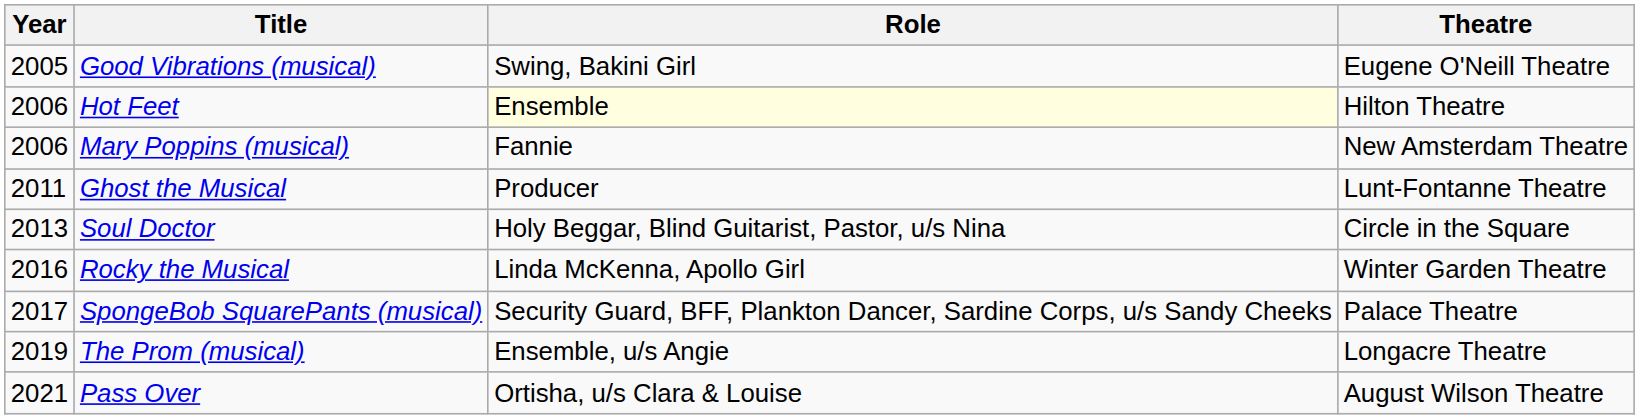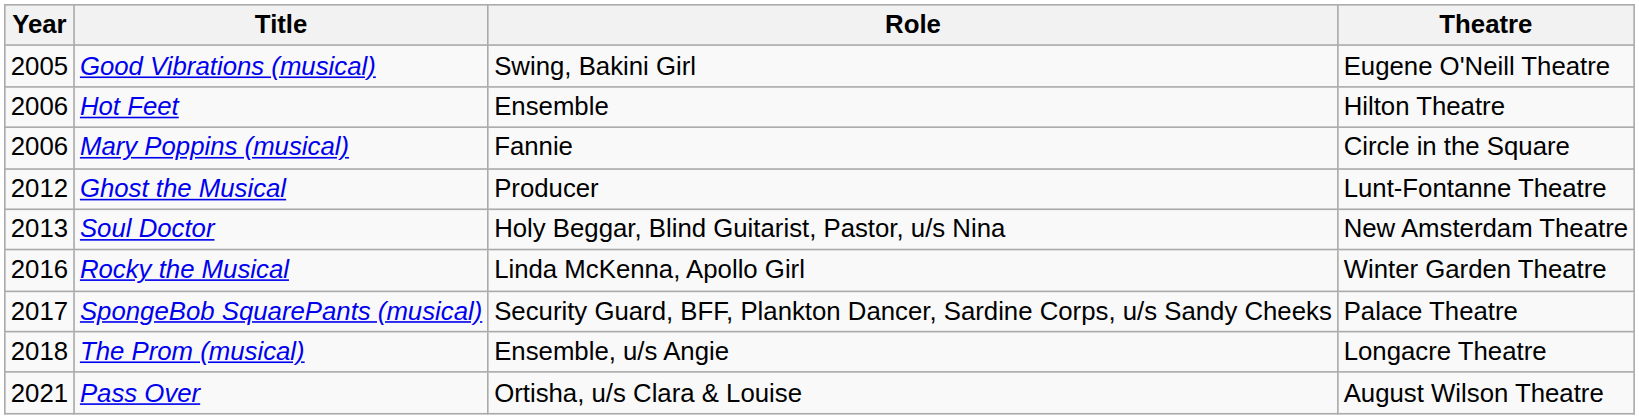Hot Feet | Role: lightyellow background -> no background
Mary Poppins (musical) | Theatre: New Amsterdam Theatre -> Circle in the Square
Ghost the Musical | Year: 2011 -> 2012
Soul Doctor | Theatre: Circle in the Square -> New Amsterdam Theatre
The Prom (musical) | Year: 2019 -> 2018
